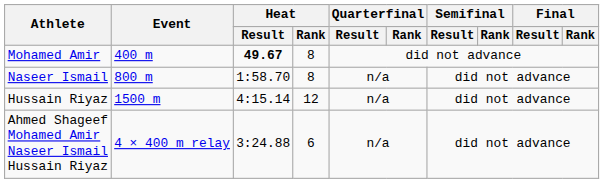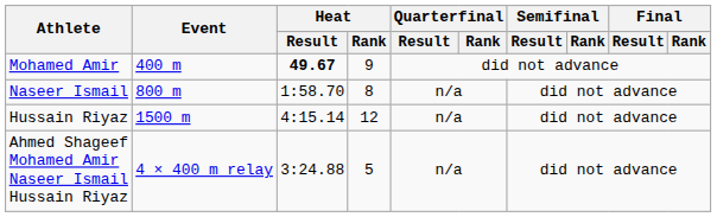Mohamed Amir | Heat / Rank: 8 -> 9
Ahmed Shageef Mohamed Amir Naseer Ismail Hussain Riyaz | Heat / Rank: 6 -> 5
